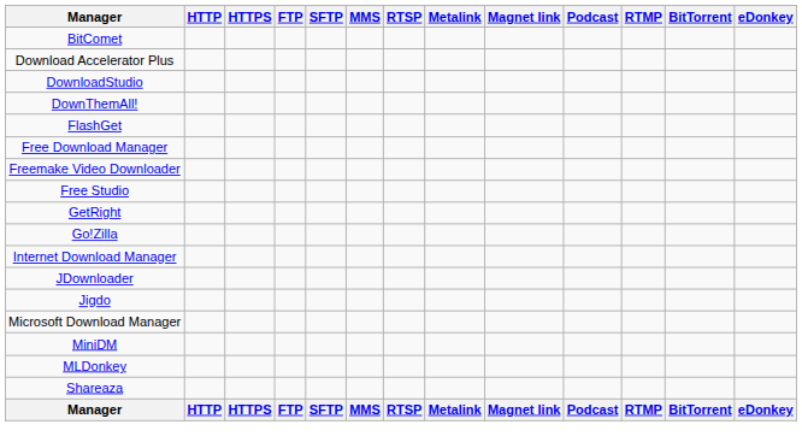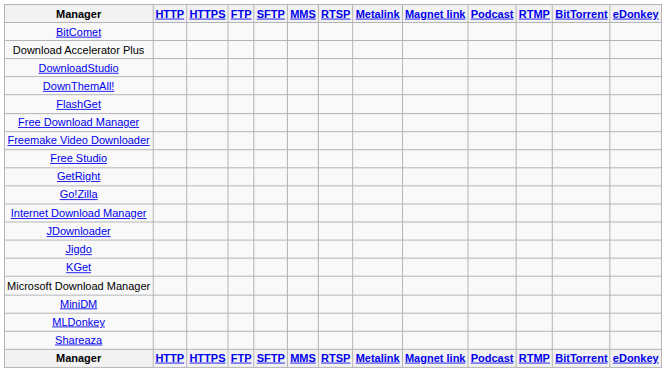+ row: KGet
